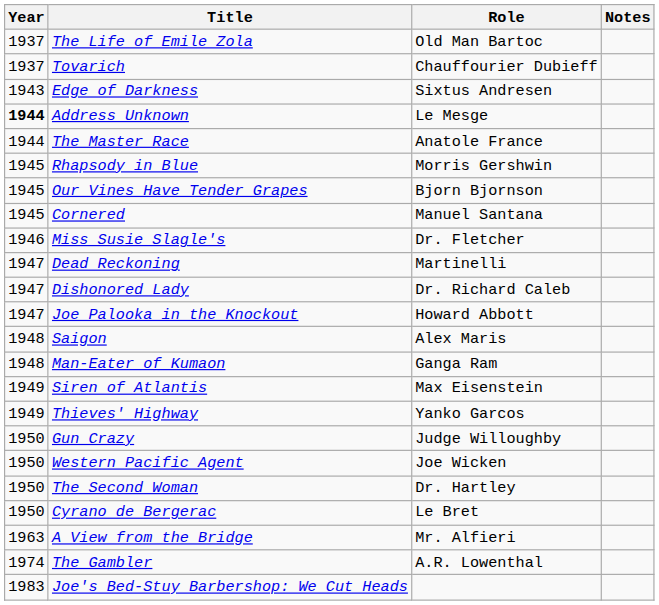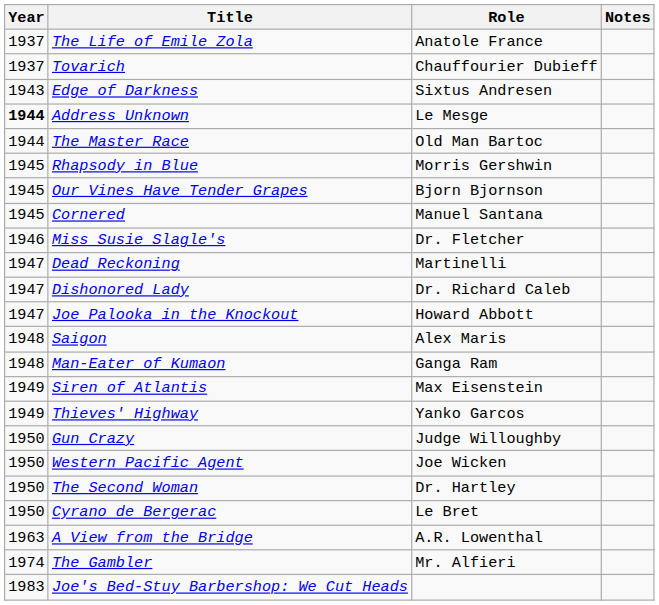The Life of Emile Zola | Role: Old Man Bartoc -> Anatole France
The Master Race | Role: Anatole France -> Old Man Bartoc
A View from the Bridge | Role: Mr. Alfieri -> A.R. Lowenthal
The Gambler | Role: A.R. Lowenthal -> Mr. Alfieri
